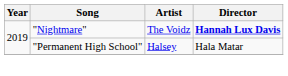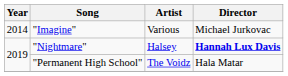+ row: 2014 | "Imagine" | Various | Michael Jurkovac
"Nightmare" | Artist: The Voidz -> Halsey
"Permanent High School" | Artist: Halsey -> The Voidz
